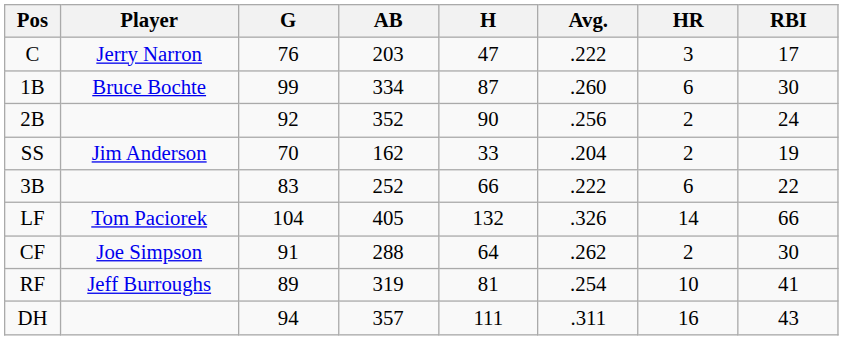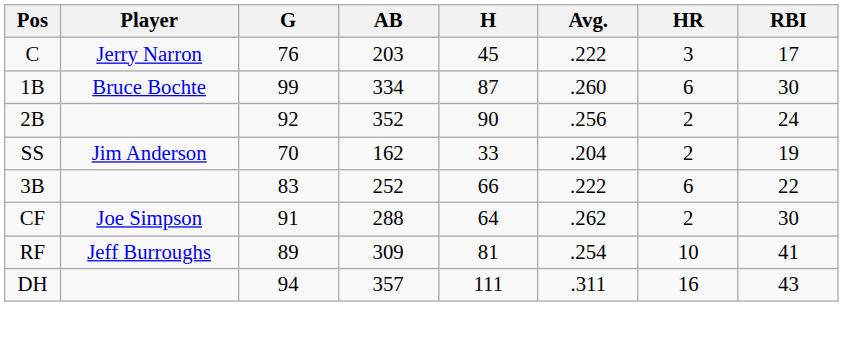C | H: 47 -> 45
- row: LF | Tom Paciorek | 104 | 405 | 132 | .326 | 14 | 66
RF | AB: 319 -> 309
